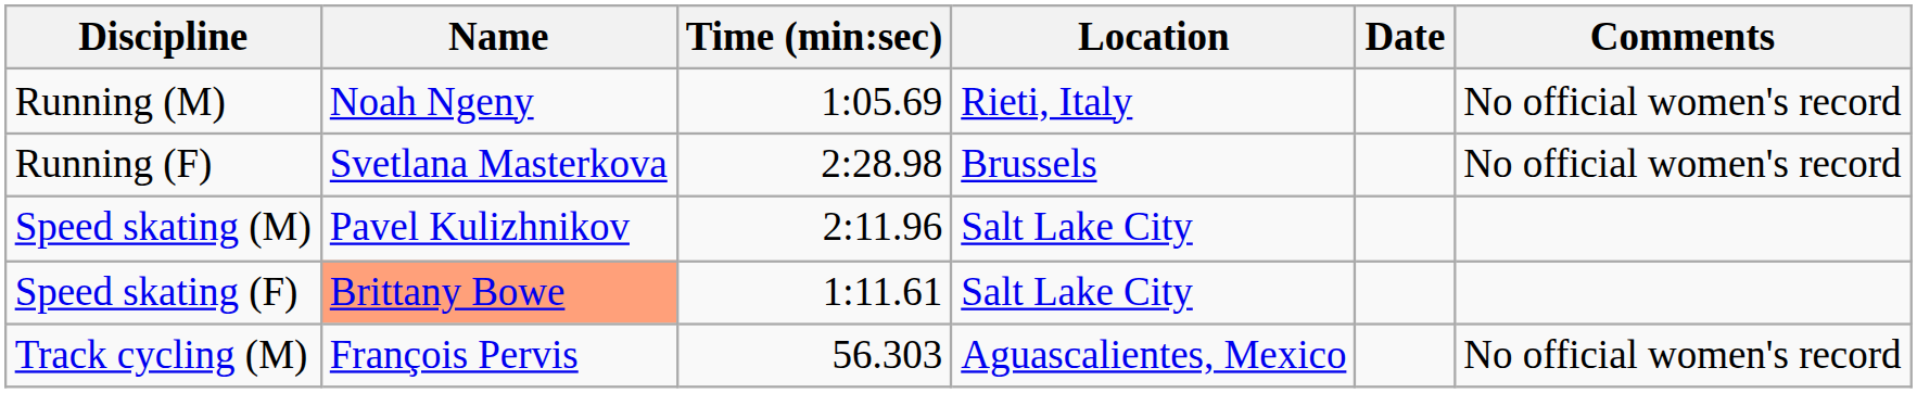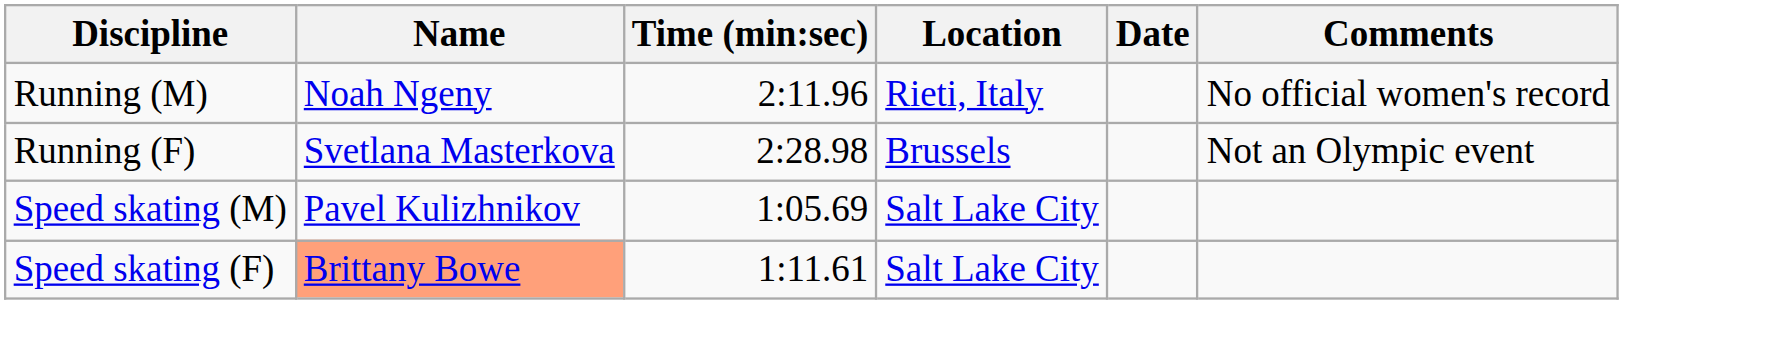Running (M) | Time (min:sec): 1:05.69 -> 2:11.96
Running (F) | Comments: No official women's record -> Not an Olympic event
Speed skating (M) | Time (min:sec): 2:11.96 -> 1:05.69
- row: Track cycling (M) | François Pervis | 56.303 | Aguascalientes, Mexico | No official women's record
